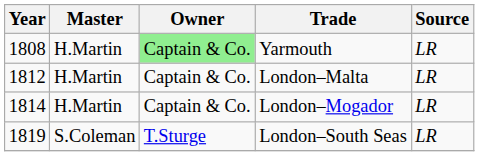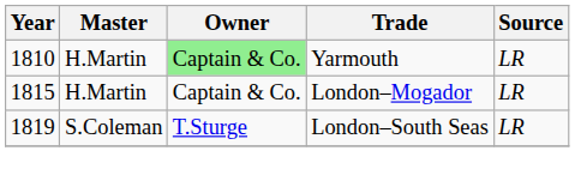Yarmouth | Year: 1808 -> 1810
- row: 1812 | H.Martin | Captain & Co. | London–Malta | LR
London–Mogador | Year: 1814 -> 1815
